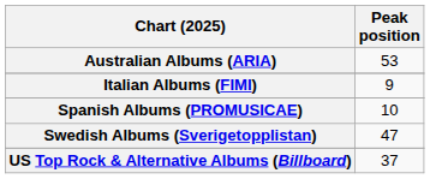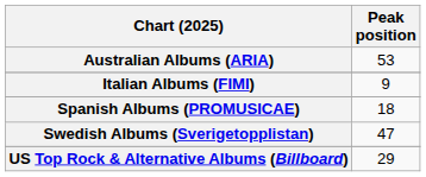Spanish Albums (PROMUSICAE) | Peak position: 10 -> 18
US Top Rock & Alternative Albums (Billboard) | Peak position: 37 -> 29
